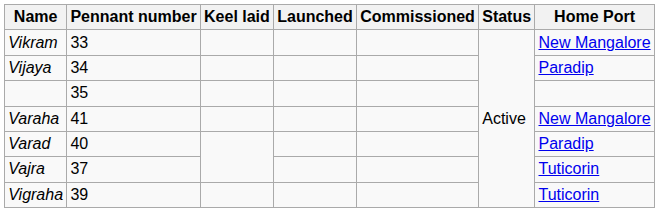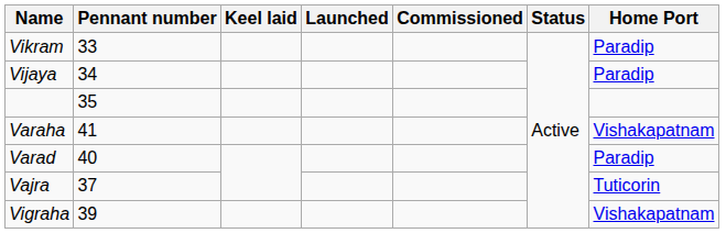Vikram | Home Port: New Mangalore -> Paradip
Varaha | Home Port: New Mangalore -> Vishakapatnam
Vigraha | Home Port: Tuticorin -> Vishakapatnam
